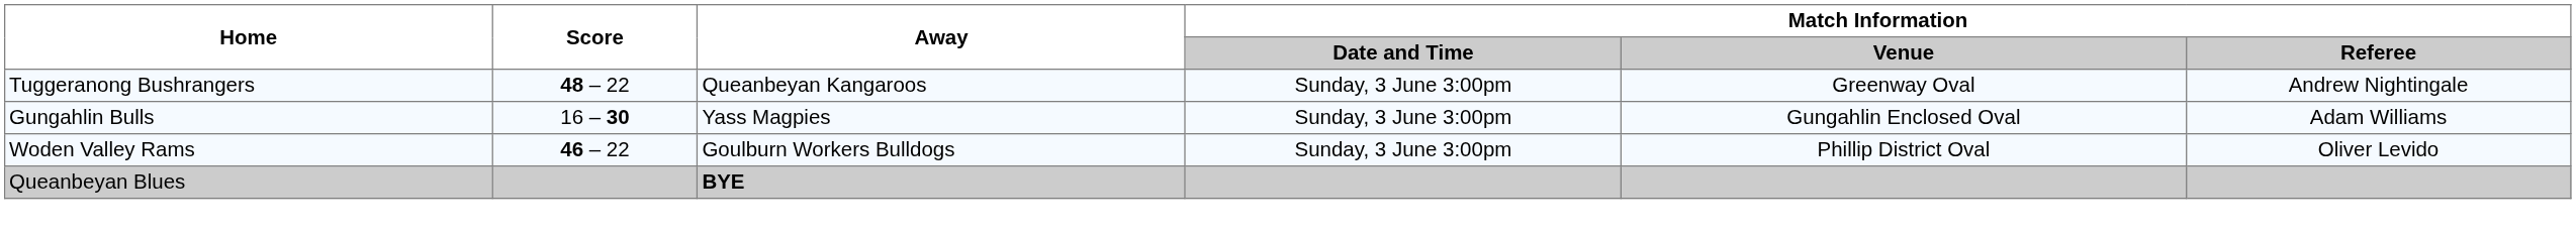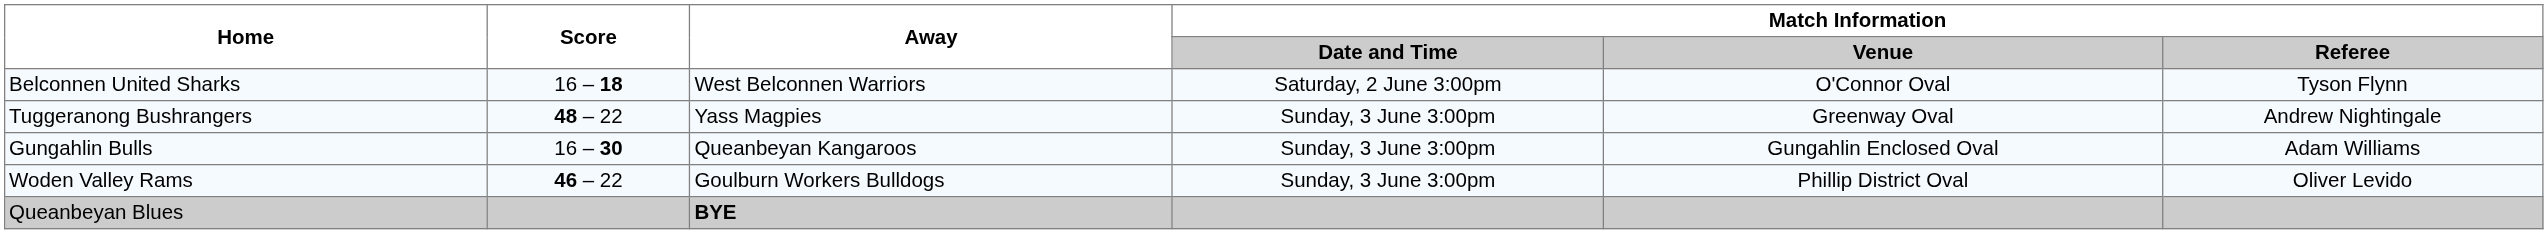+ row: Belconnen United Sharks | 16 – 18 | West Belconnen Warriors | Saturday, 2 June 3:00pm | O'Connor Oval | Tyson Flynn
Tuggeranong Bushrangers | Away: Queanbeyan Kangaroos -> Yass Magpies
Gungahlin Bulls | Away: Yass Magpies -> Queanbeyan Kangaroos
